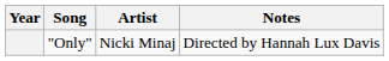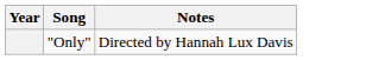- column: Artist | Nicki Minaj
